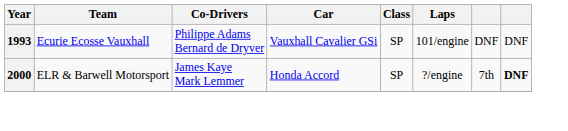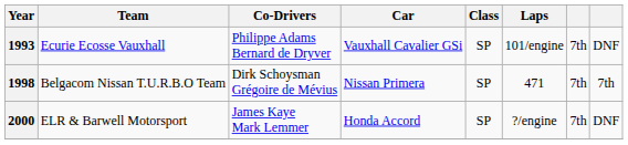1993 | column 7: DNF -> 7th
+ row: 1998 | Belgacom Nissan T.U.R.B.O Team | Dirk Schoysman Grégoire de Mévius | Nissan Primera | SP | 471 | 7th | 7th
2000 | column 8: bold -> normal
